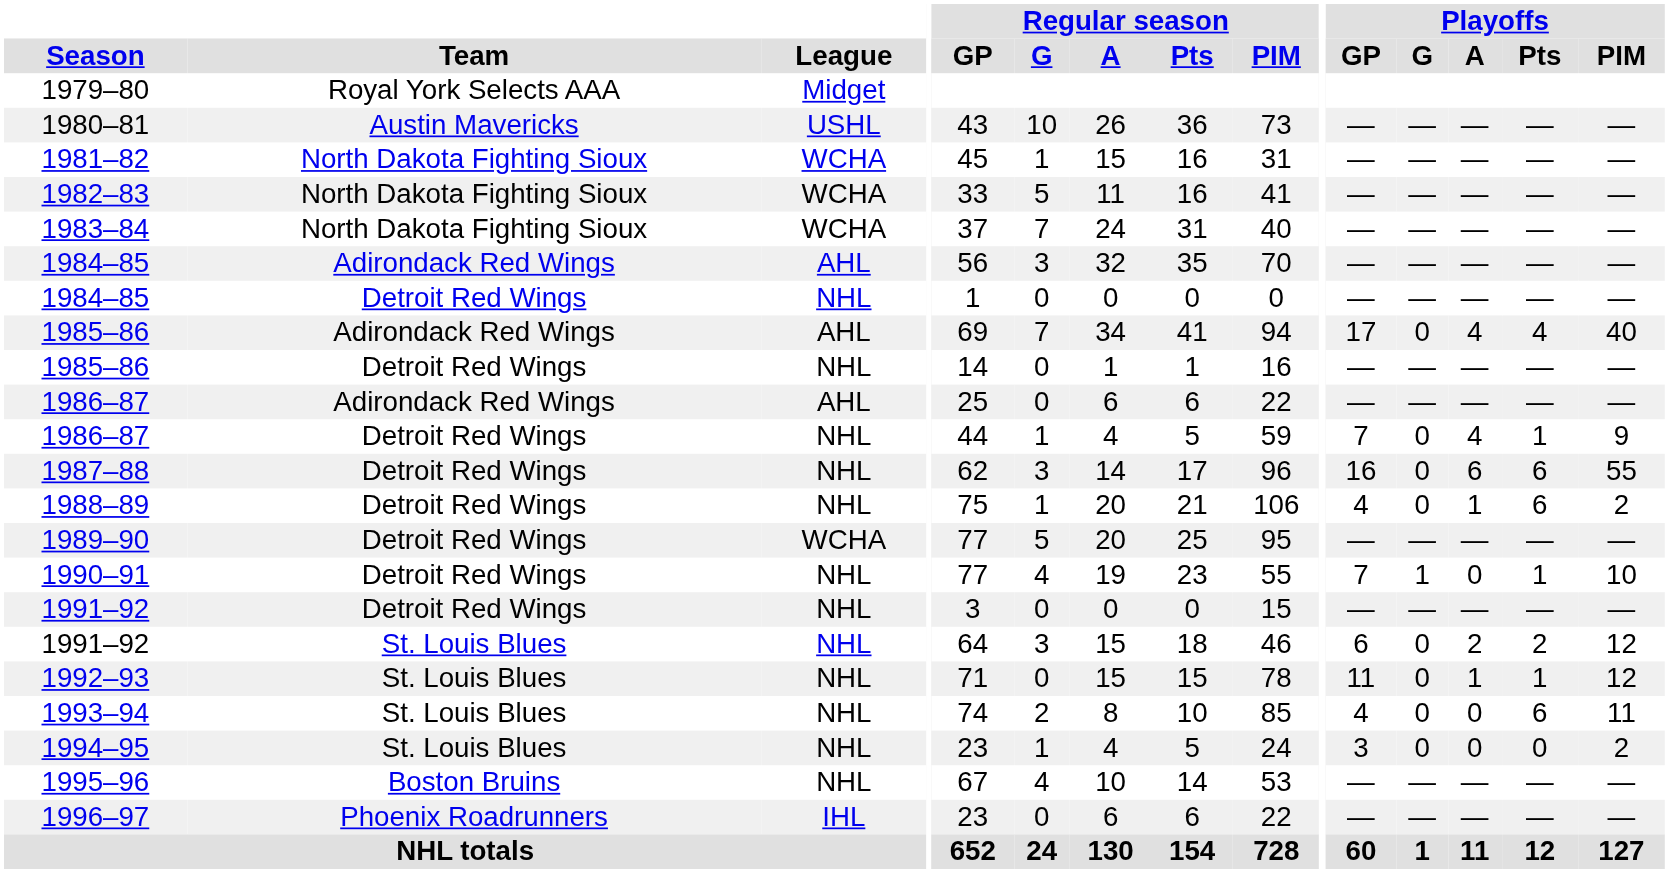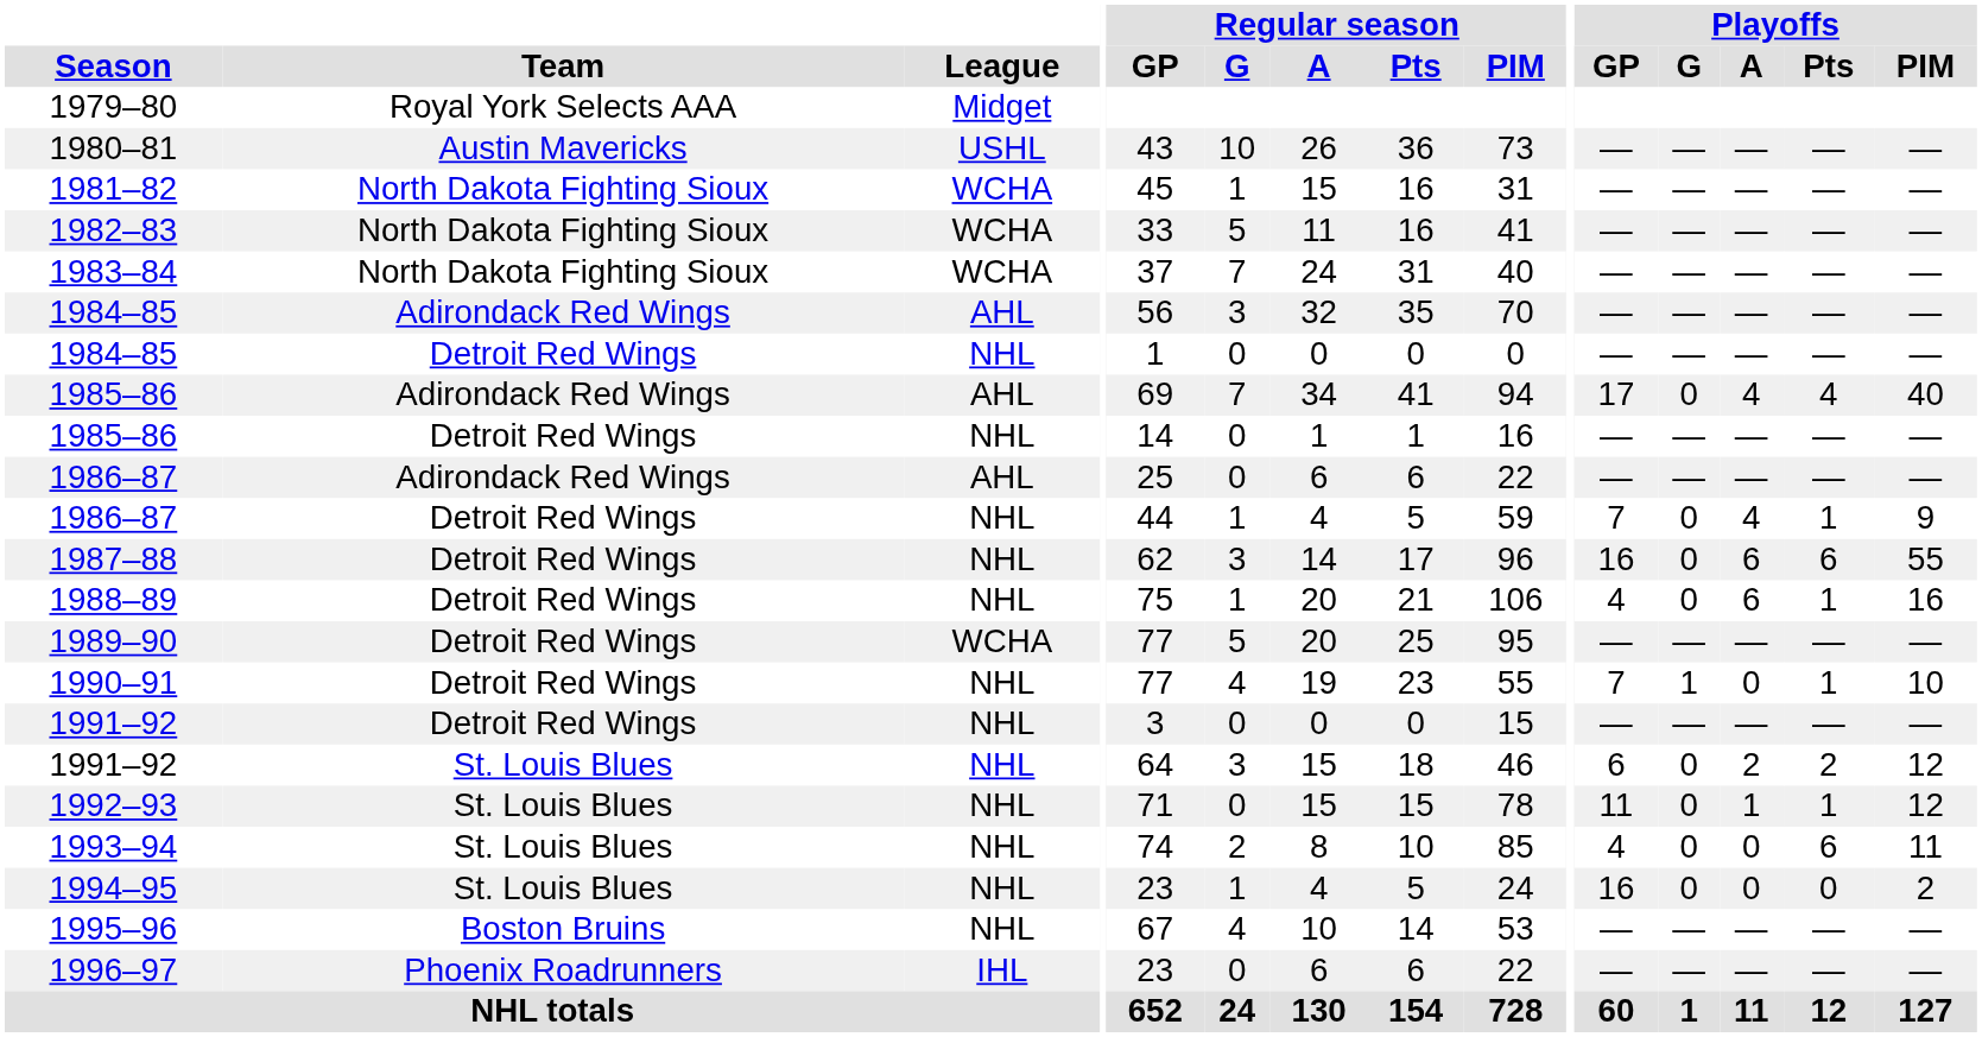1988–89 | Playoffs / A: 1 -> 6
1988–89 | Playoffs / Pts: 6 -> 1
1988–89 | Playoffs / PIM: 2 -> 16
1994–95 | Playoffs / GP: 3 -> 16
